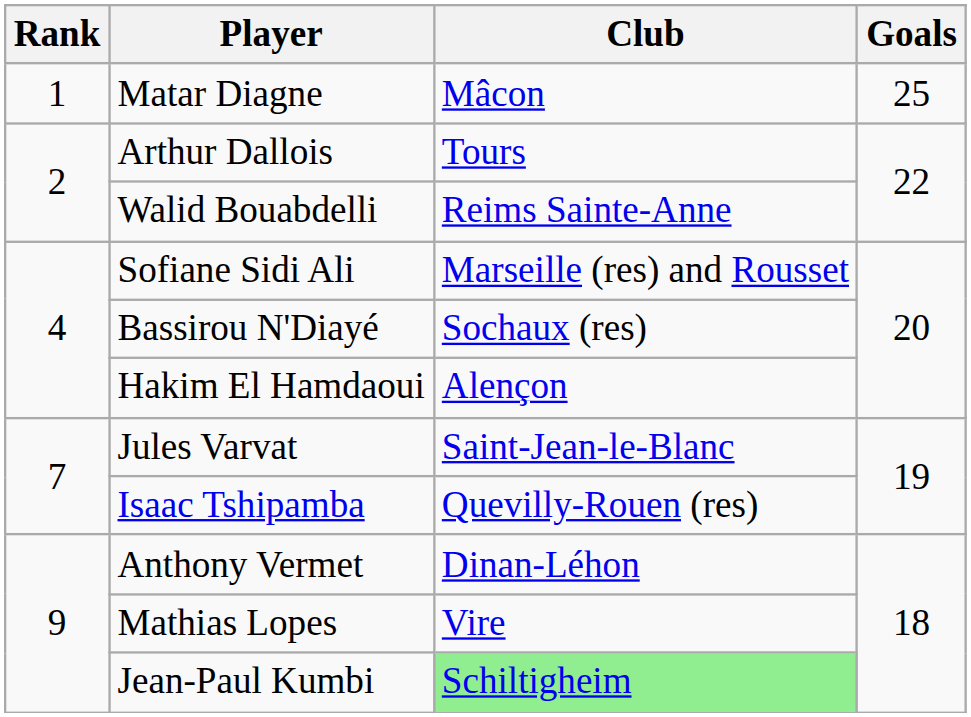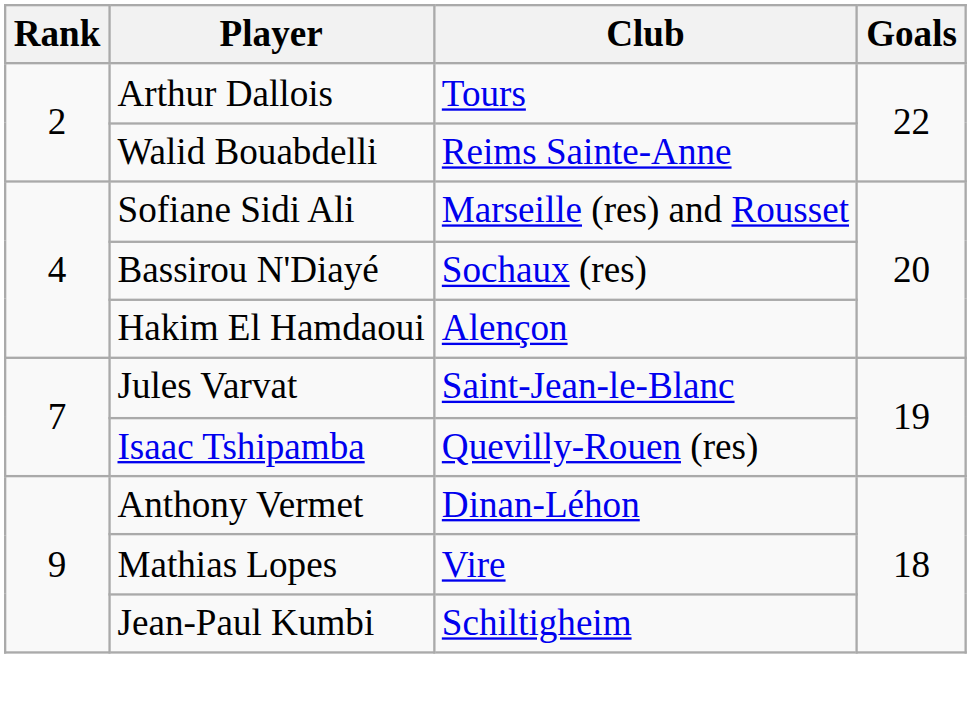- row: 1 | Matar Diagne | Mâcon | 25
Jean-Paul Kumbi | Club: lightgreen background -> no background
